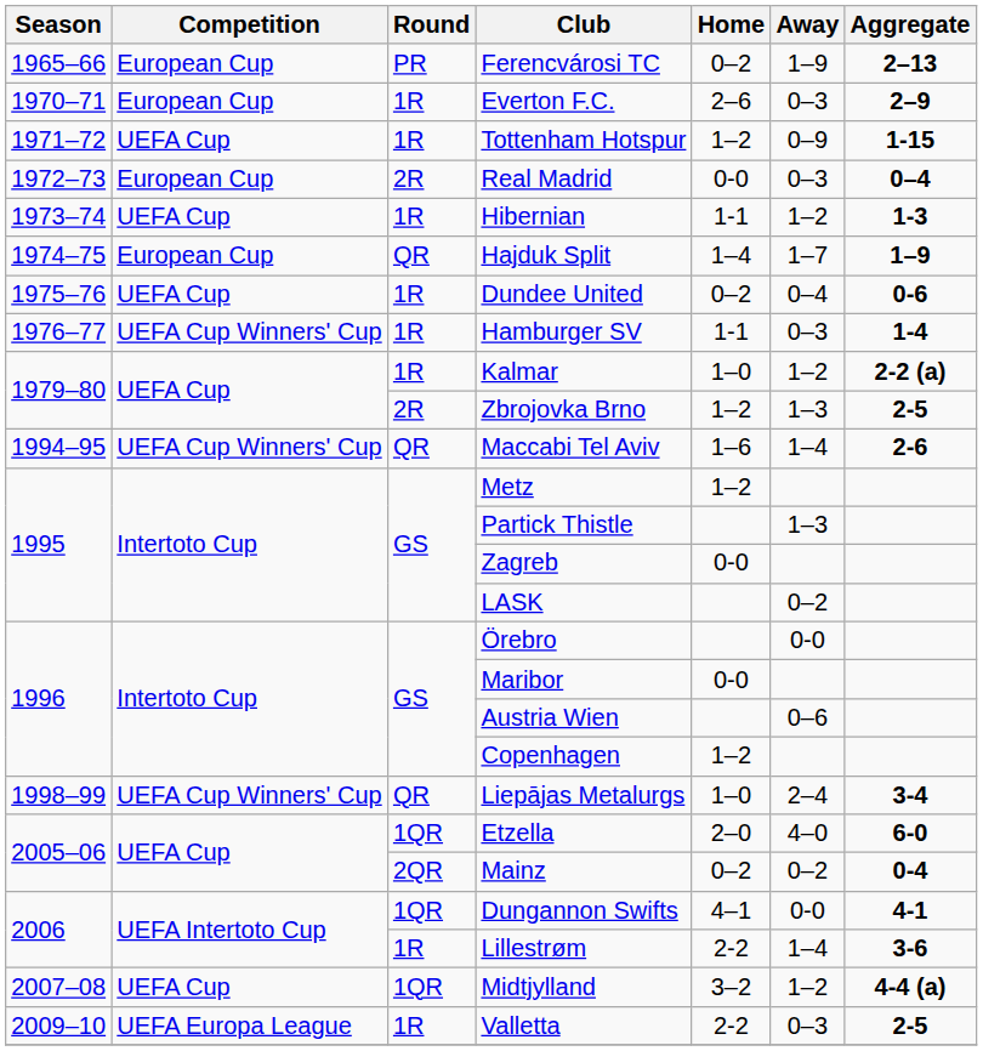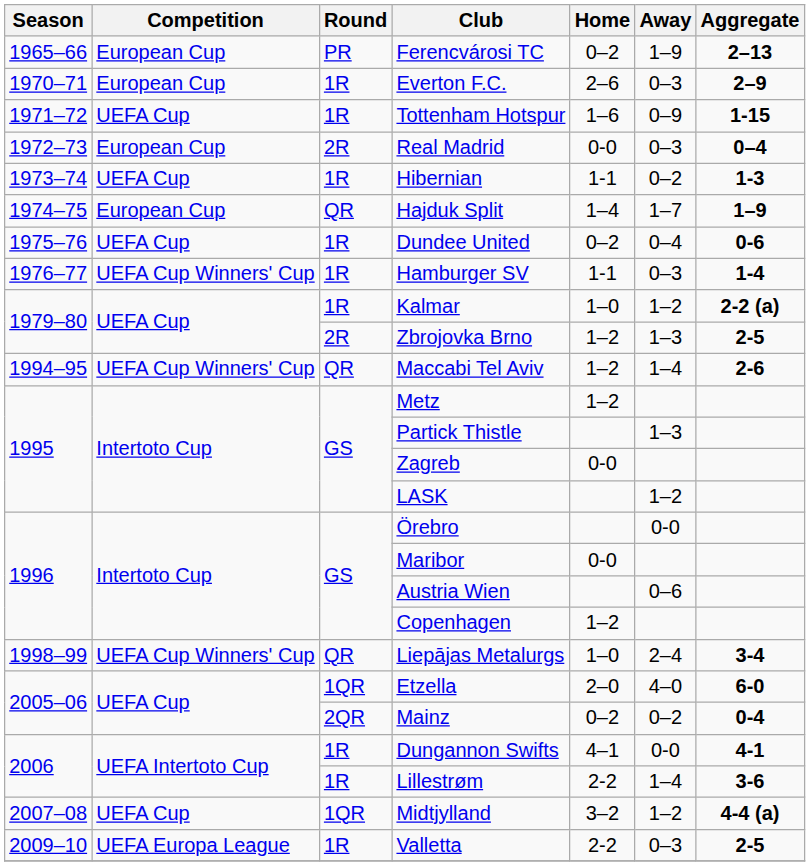Tottenham Hotspur | Home: 1–2 -> 1–6
Hibernian | Away: 1–2 -> 0–2
Maccabi Tel Aviv | Home: 1–6 -> 1–2
LASK | Away: 0–2 -> 1–2
Dungannon Swifts | Round: 1QR -> 1R
